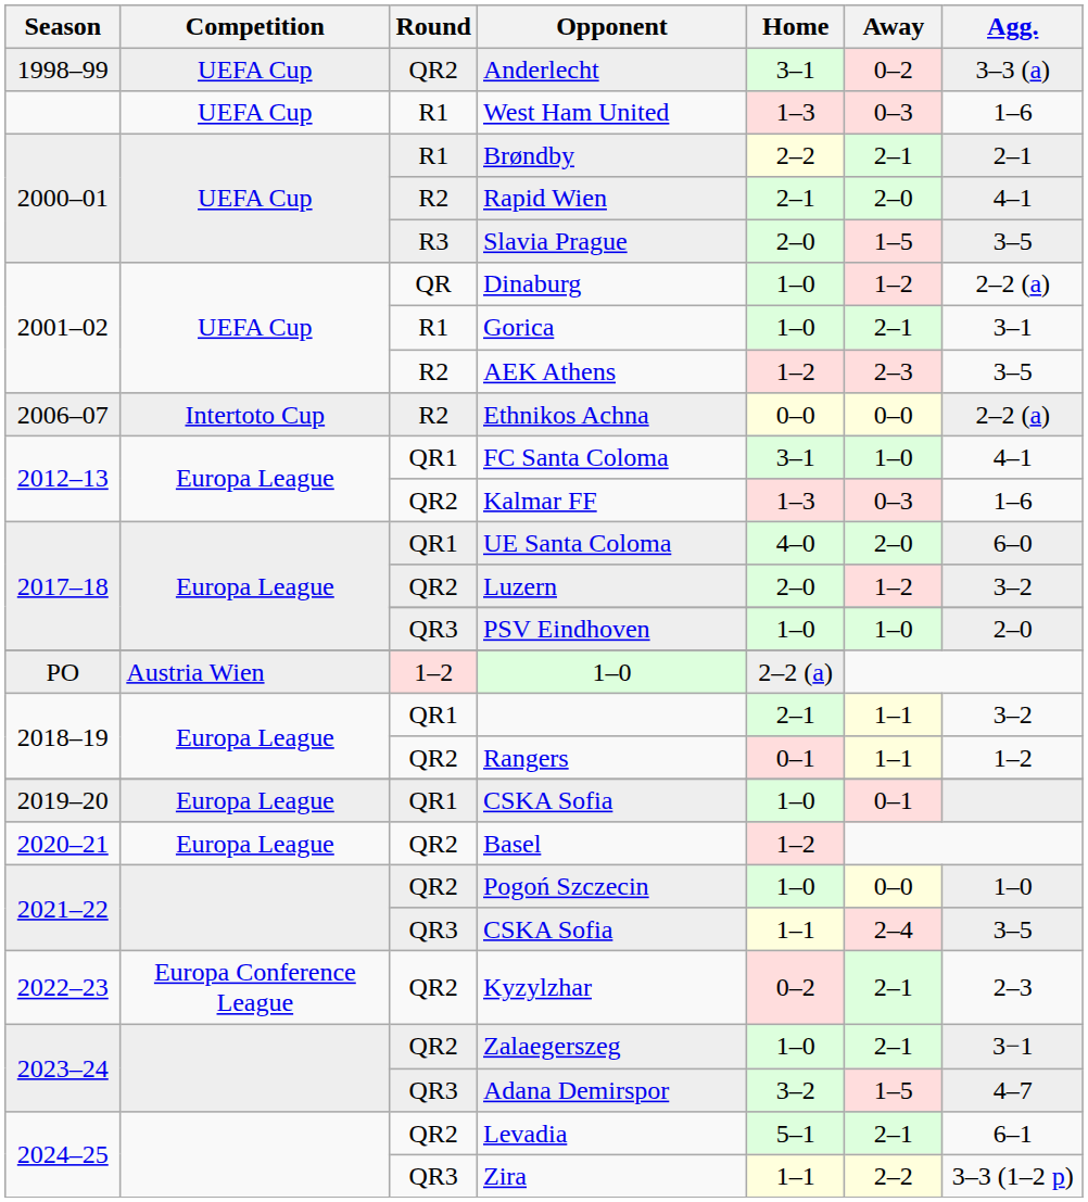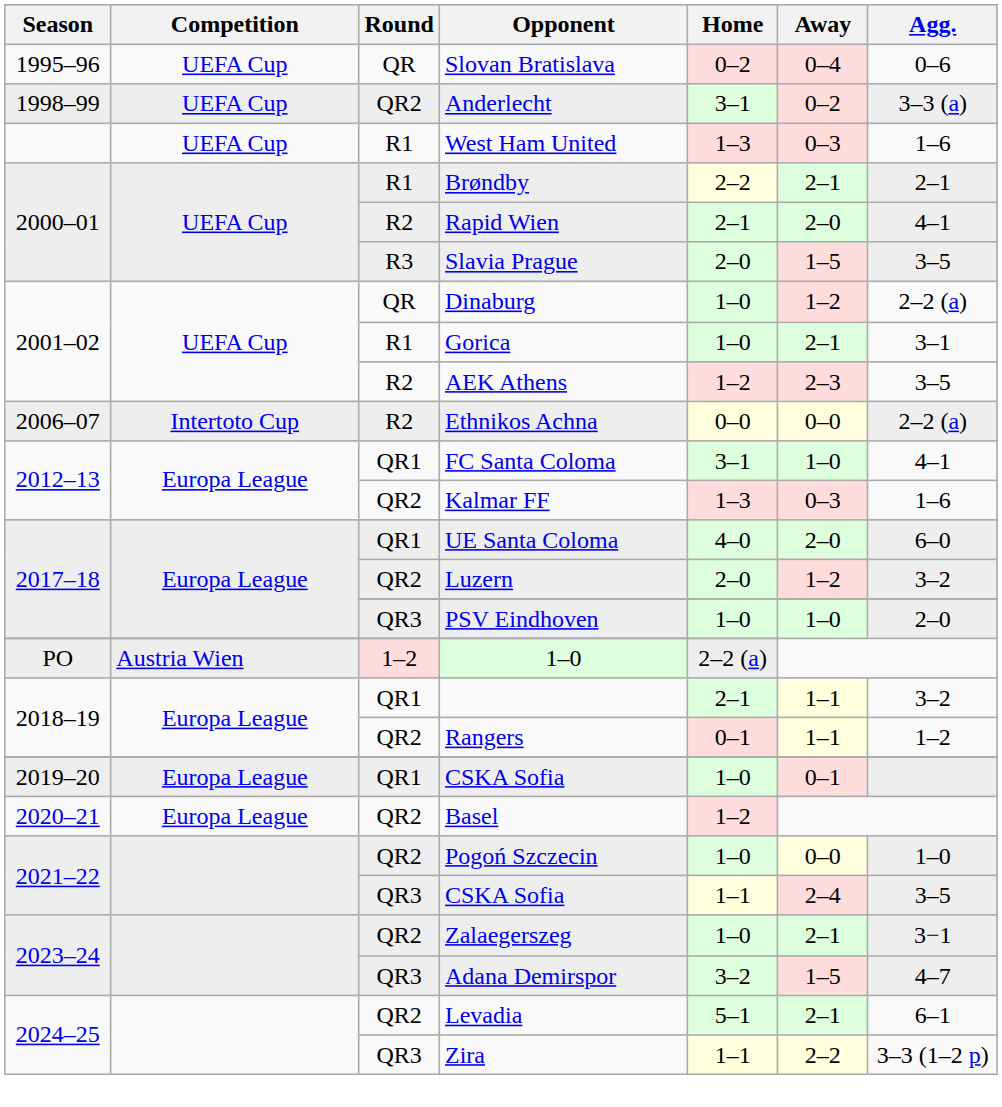+ row: 1995–96 | UEFA Cup | QR | Slovan Bratislava | 0–2 | 0–4 | 0–6
- row: 2022–23 | Europa Conference League | QR2 | Kyzylzhar | 0–2 | 2–1 | 2–3
